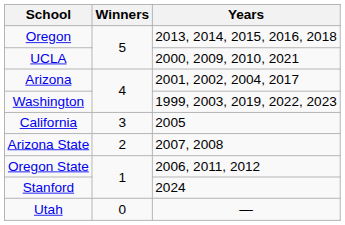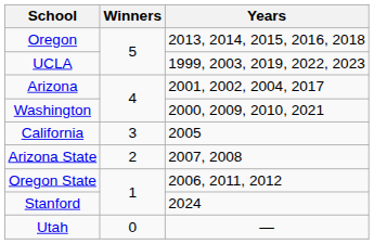UCLA | Years: 2000, 2009, 2010, 2021 -> 1999, 2003, 2019, 2022, 2023
Washington | Years: 1999, 2003, 2019, 2022, 2023 -> 2000, 2009, 2010, 2021
